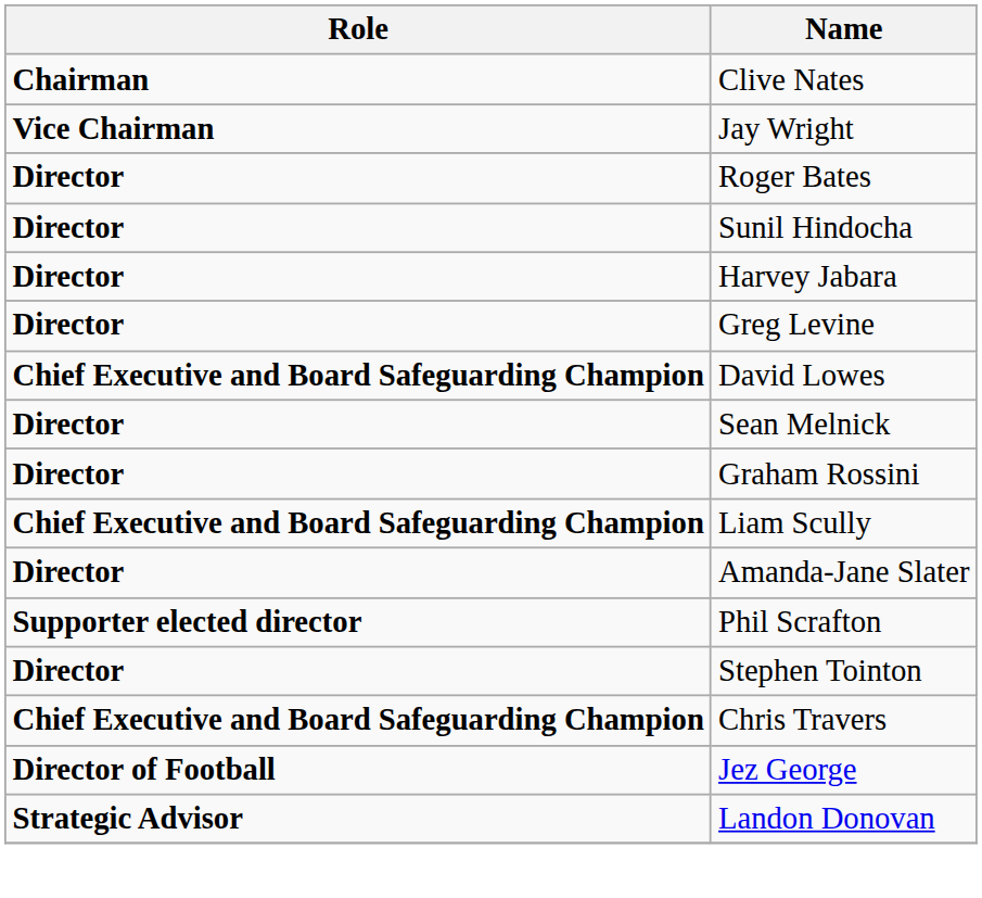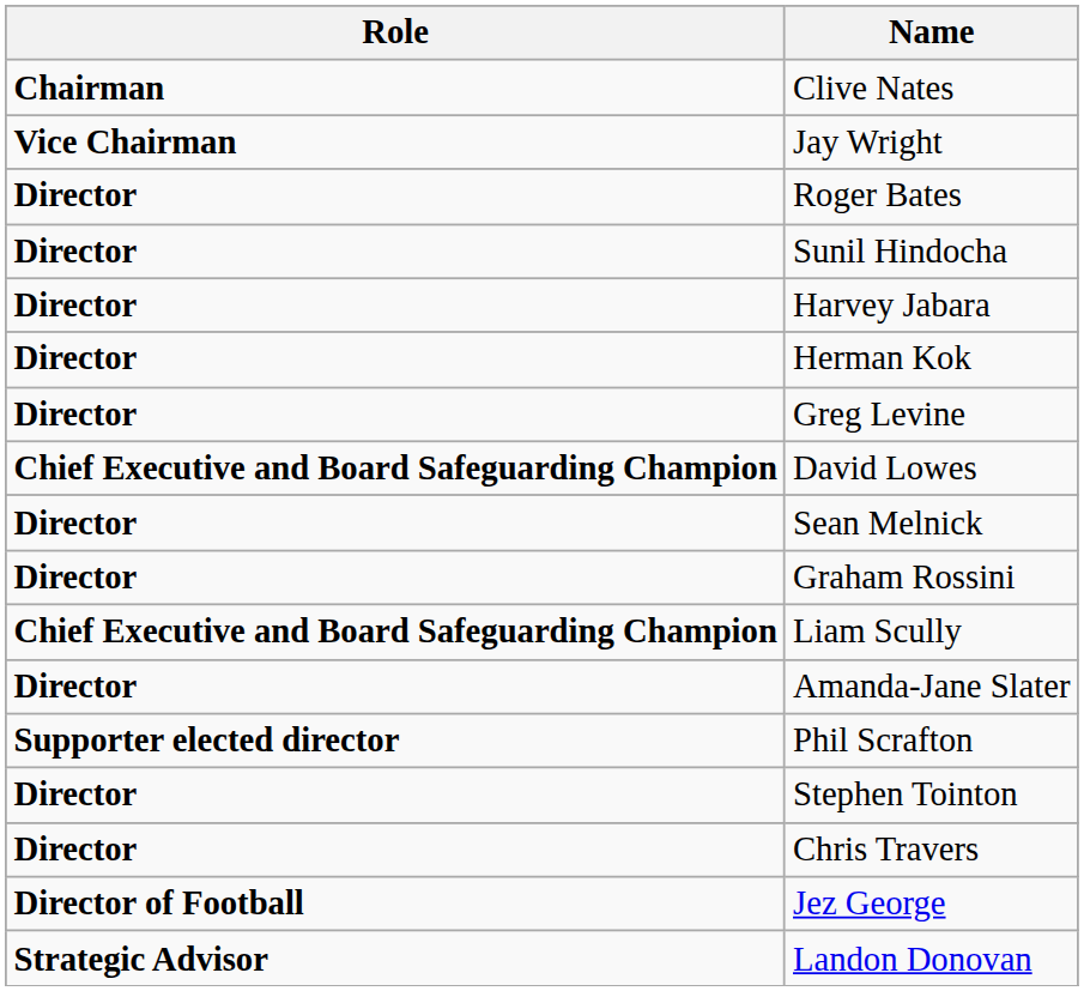+ row: Director | Herman Kok
Chris Travers | Role: Chief Executive and Board Safeguarding Champion -> Director
